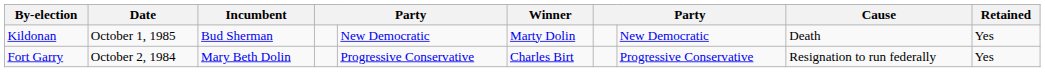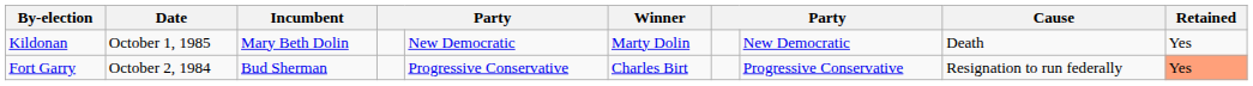Kildonan | Incumbent: Bud Sherman -> Mary Beth Dolin
Fort Garry | Incumbent: Mary Beth Dolin -> Bud Sherman
Fort Garry | Retained: no background -> lightsalmon background
